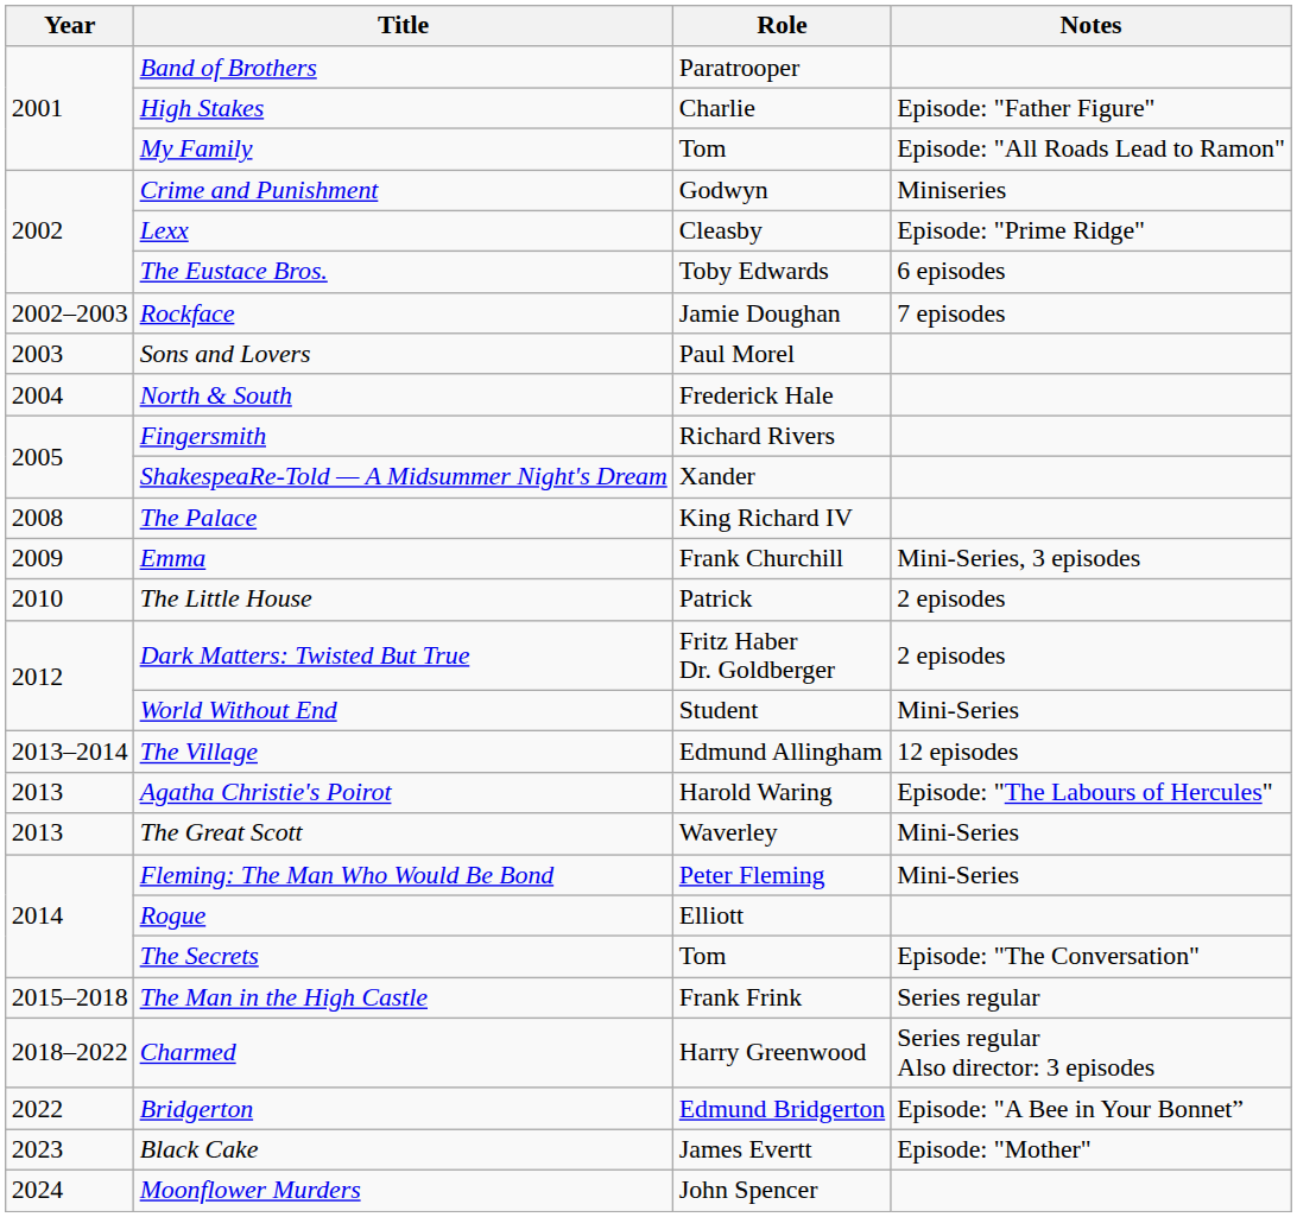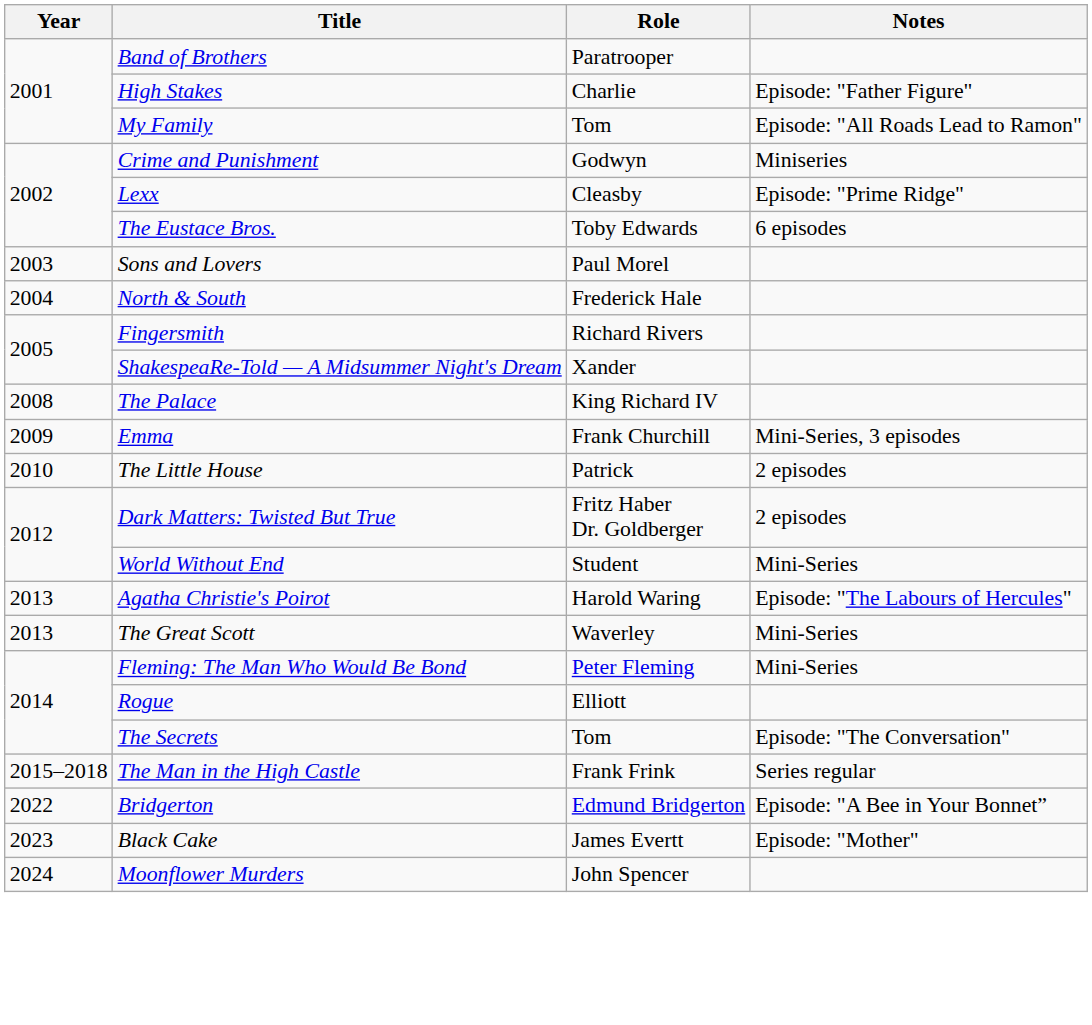- row: 2002–2003 | Rockface | Jamie Doughan | 7 episodes
- row: 2013–2014 | The Village | Edmund Allingham | 12 episodes
- row: 2018–2022 | Charmed | Harry Greenwood | Series regular Also director: 3 episodes
